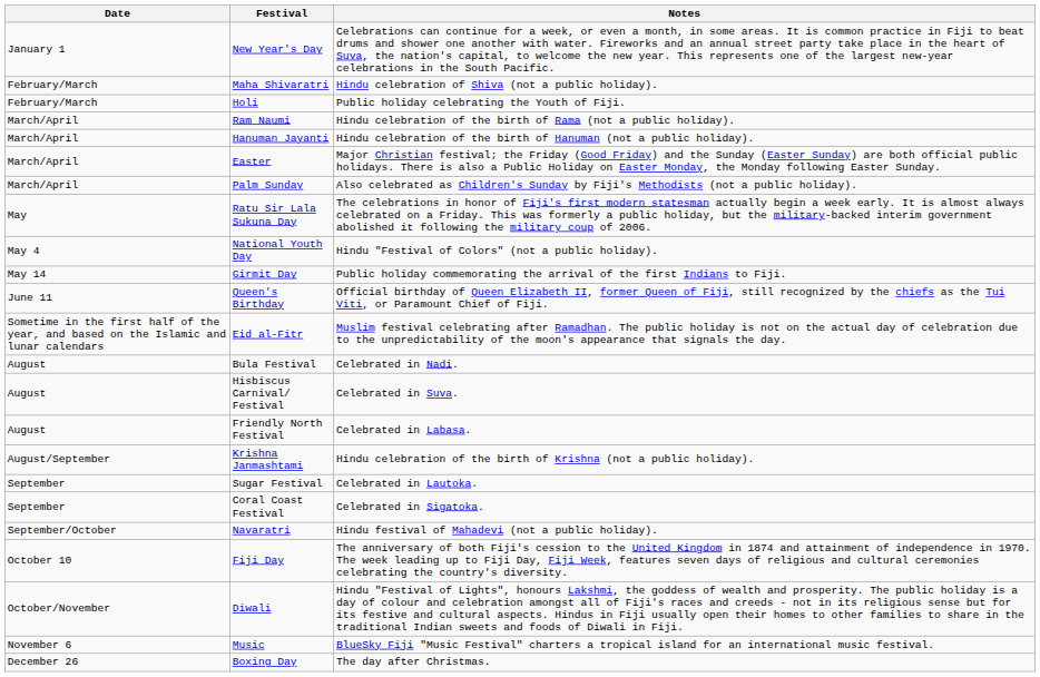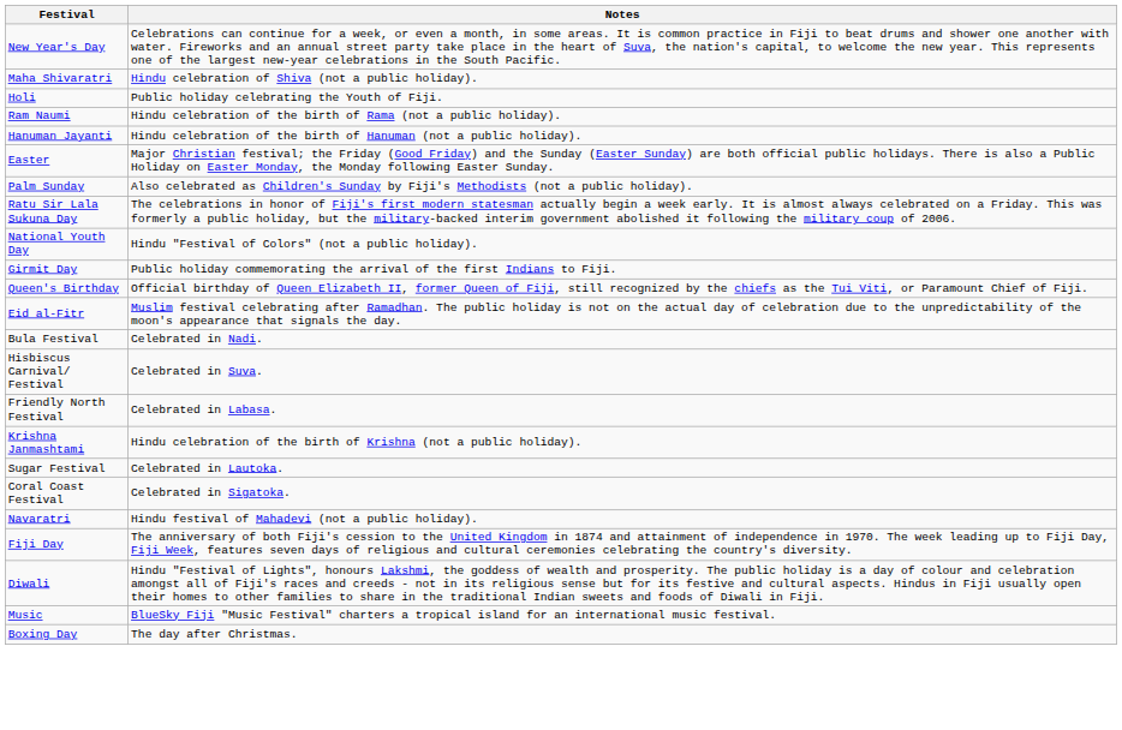- column: Date | January 1 | February/March | February/March | March/April | March/April | March/April | March/April | May | May 4 | May 14 | June 11 | Sometime in the first half of the year, and based on the Islamic and lunar calendars | August | August | August | August/September | September | September | September/October | October 10 | October/November | November 6 | December 26
